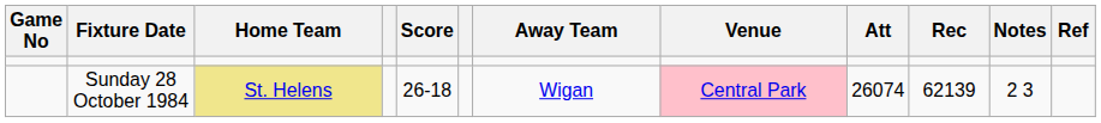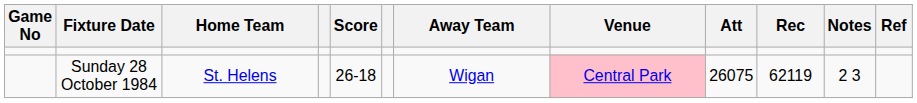Sunday 28 October 1984 | Home Team: khaki background -> no background
Sunday 28 October 1984 | Att: 26074 -> 26075
Sunday 28 October 1984 | Rec: 62139 -> 62119
